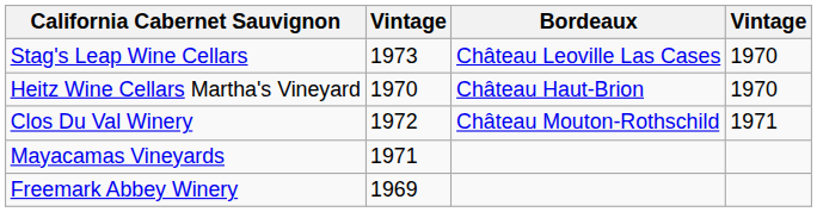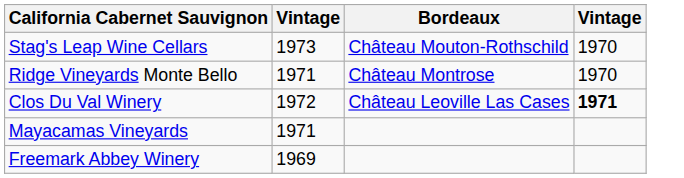Stag's Leap Wine Cellars | Bordeaux: Château Leoville Las Cases -> Château Mouton-Rothschild
+ row: Ridge Vineyards Monte Bello | 1971 | Château Montrose | 1970
- row: Heitz Wine Cellars Martha's Vineyard | 1970 | Château Haut-Brion | 1970
Clos Du Val Winery | Bordeaux: Château Mouton-Rothschild -> Château Leoville Las Cases
Clos Du Val Winery | column 4: normal -> bold
